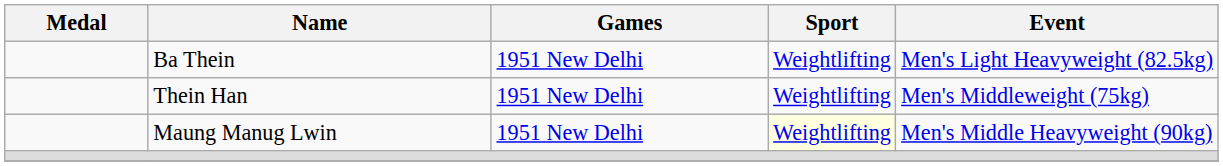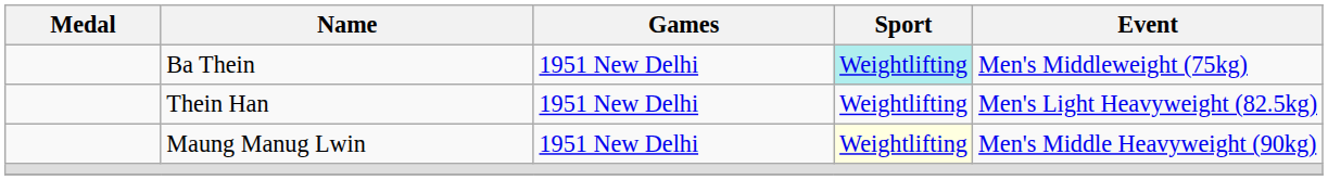Ba Thein | Sport: no background -> paleturquoise background
Ba Thein | Event: Men's Light Heavyweight (82.5kg) -> Men's Middleweight (75kg)
Thein Han | Event: Men's Middleweight (75kg) -> Men's Light Heavyweight (82.5kg)
